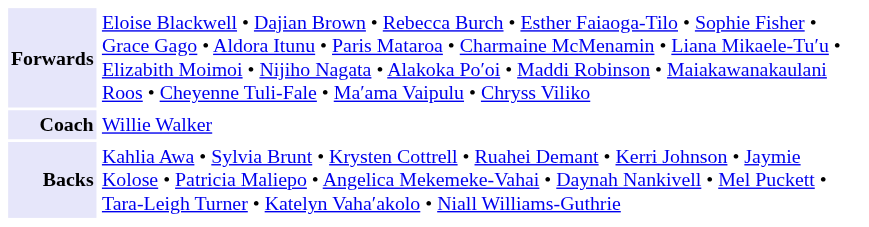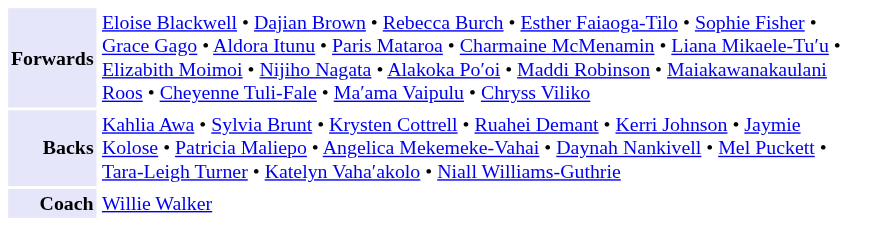rows swapped: Backs <-> Coach
